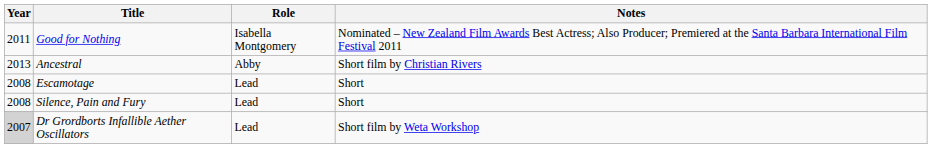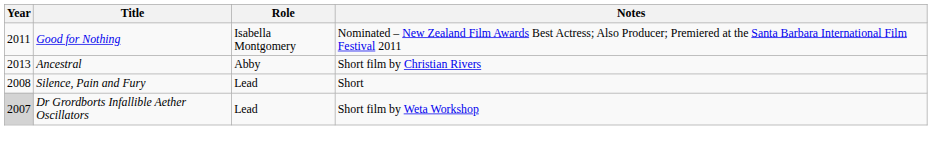- row: 2008 | Escamotage | Lead | Short
